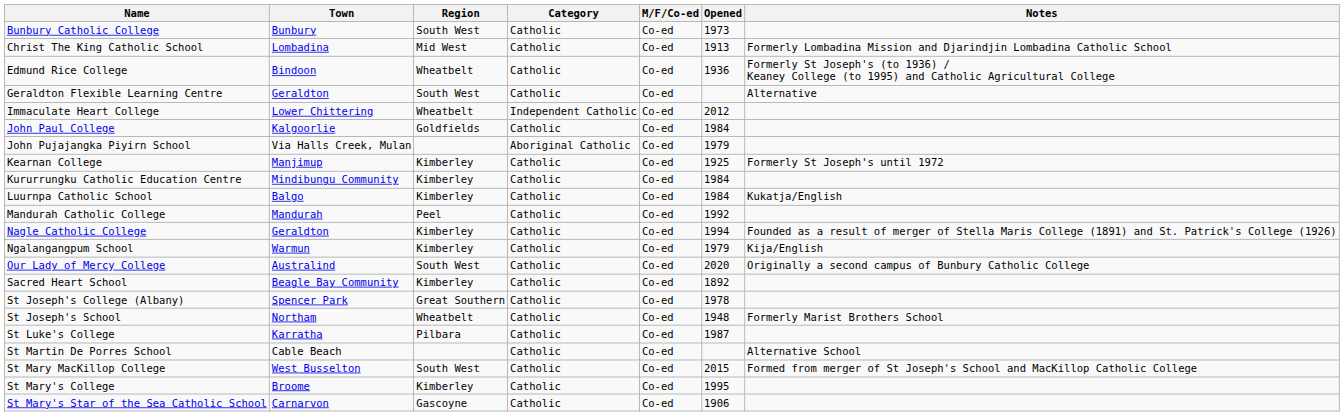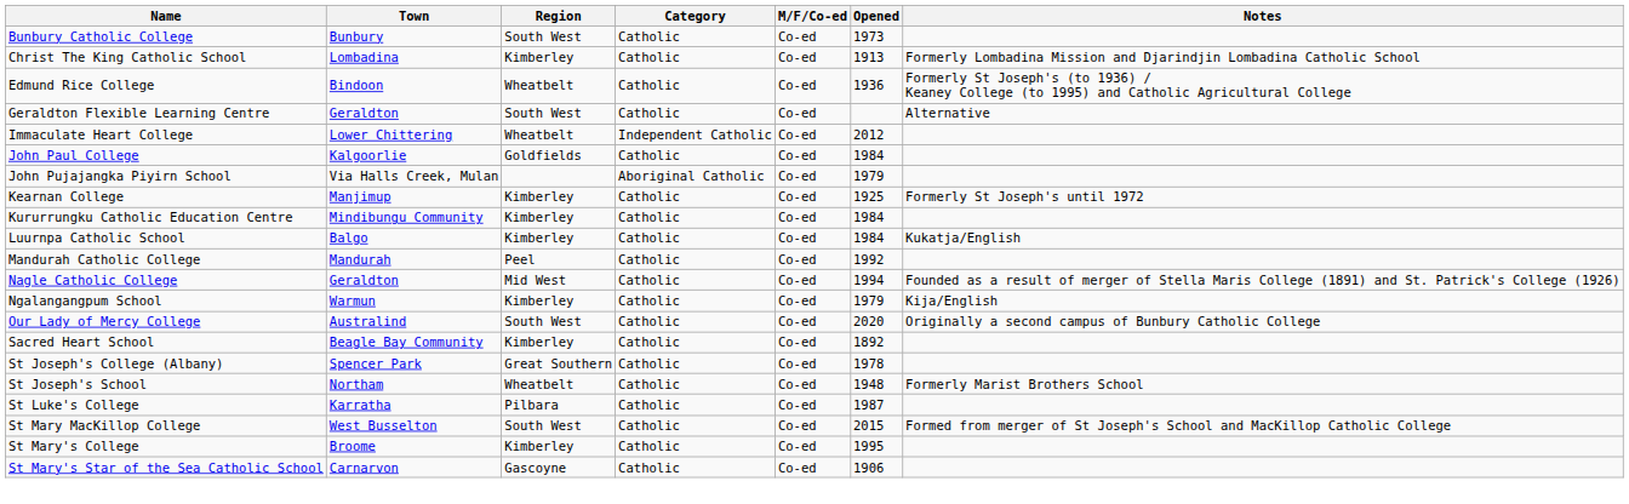Christ The King Catholic School | Region: Mid West -> Kimberley
Nagle Catholic College | Region: Kimberley -> Mid West
- row: St Martin De Porres School | Cable Beach | Catholic | Co-ed | Alternative School
